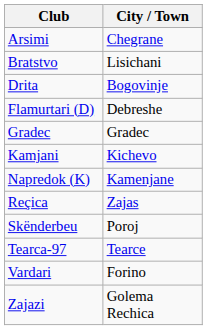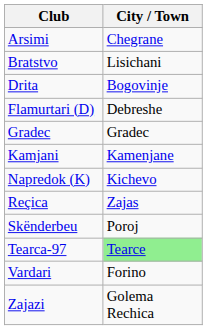Kamjani | City / Town: Kichevo -> Kamenjane
Napredok (K) | City / Town: Kamenjane -> Kichevo
Tearca-97 | City / Town: no background -> lightgreen background
